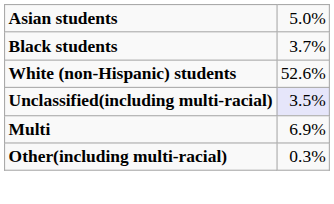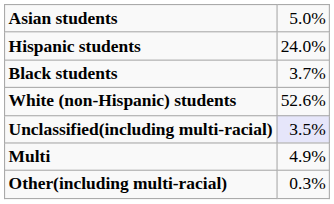+ row: Hispanic students | 24.0%
Multi | column 2: 6.9% -> 4.9%
